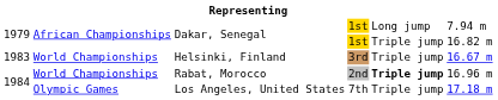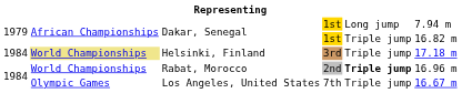Helsinki, Finland | column 1: 1983 -> 1984
Helsinki, Finland | column 2: no background -> khaki background
Helsinki, Finland | column 6: 16.67 m -> 17.18 m
Los Angeles, United States | column 6: 17.18 m -> 16.67 m
